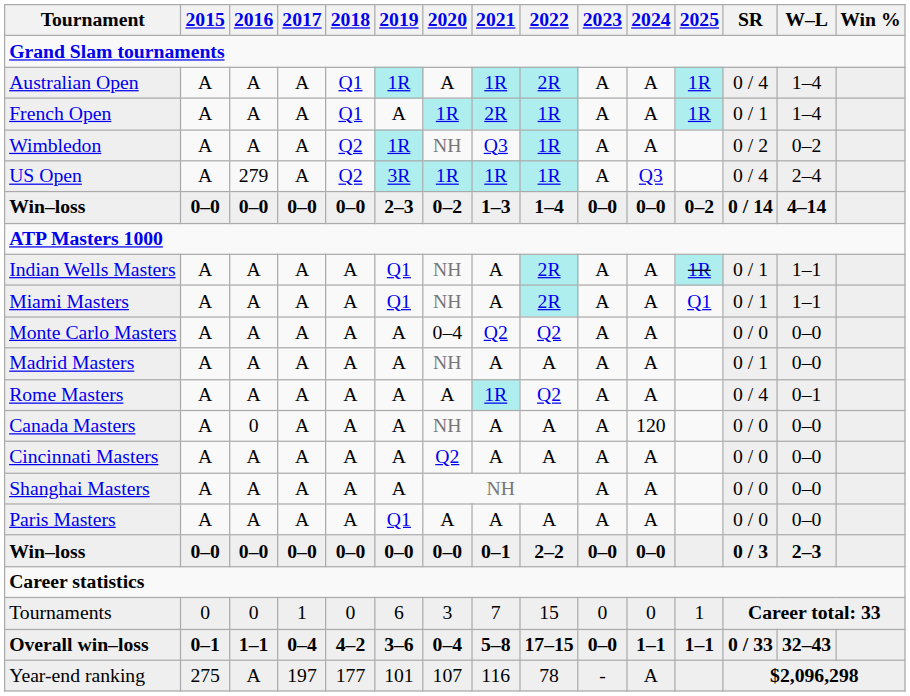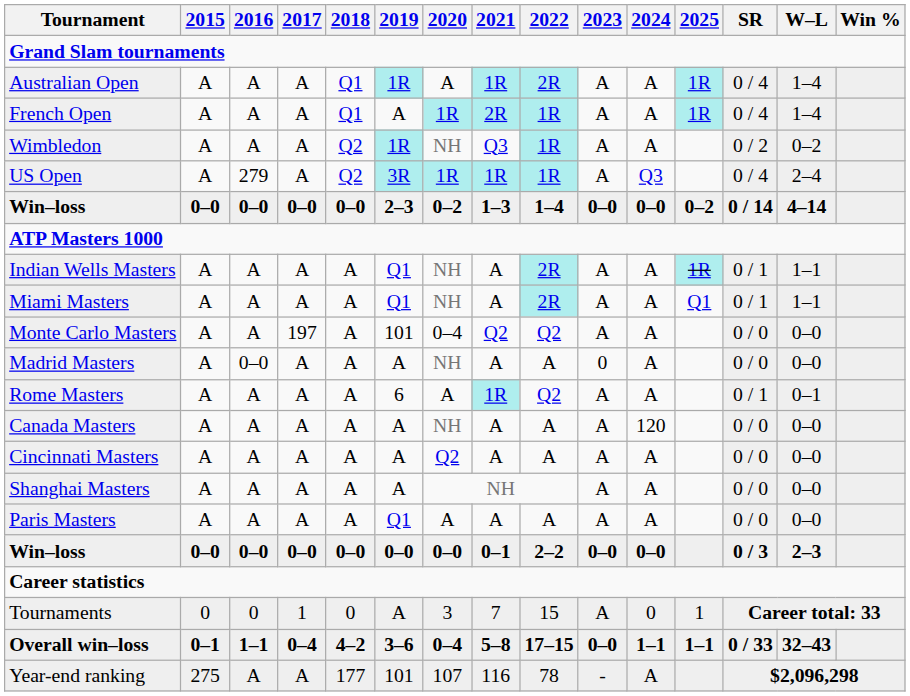French Open | SR: 0 / 1 -> 0 / 4
Monte Carlo Masters | 2017: A -> 197
Monte Carlo Masters | 2019: A -> 101
Madrid Masters | 2016: A -> 0–0
Madrid Masters | 2023: A -> 0
Madrid Masters | SR: 0 / 1 -> 0 / 0
Rome Masters | 2019: A -> 6
Rome Masters | SR: 0 / 4 -> 0 / 1
Canada Masters | 2016: 0 -> A
Tournaments | 2019: 6 -> A
Tournaments | 2023: 0 -> A
Year-end ranking | 2017: 197 -> A
